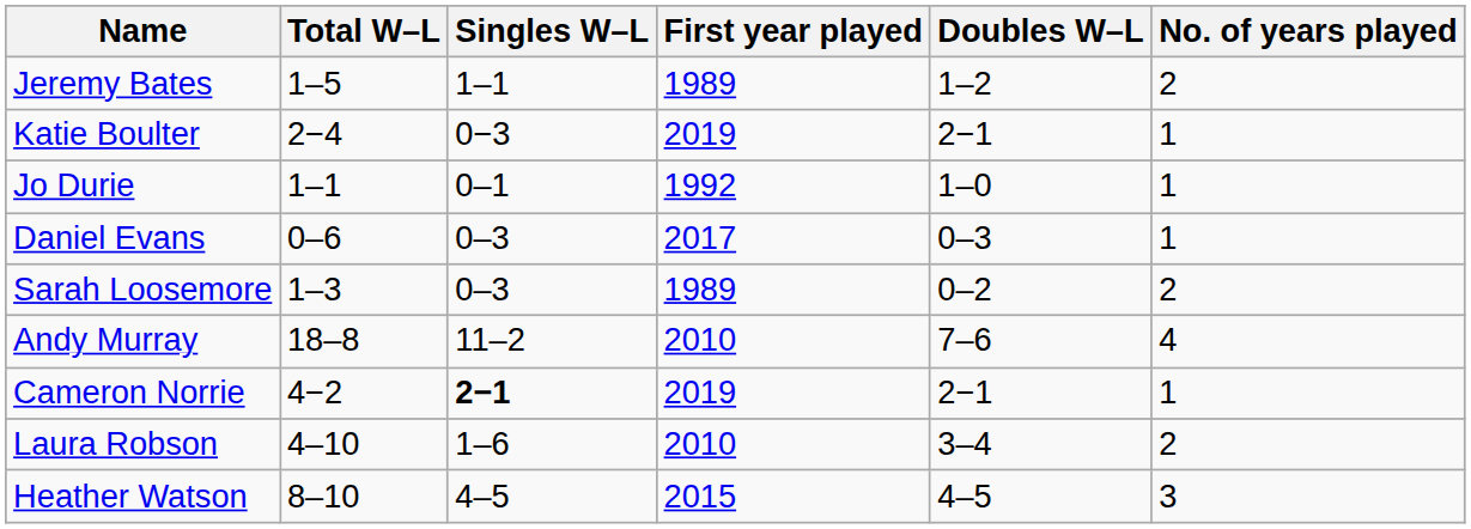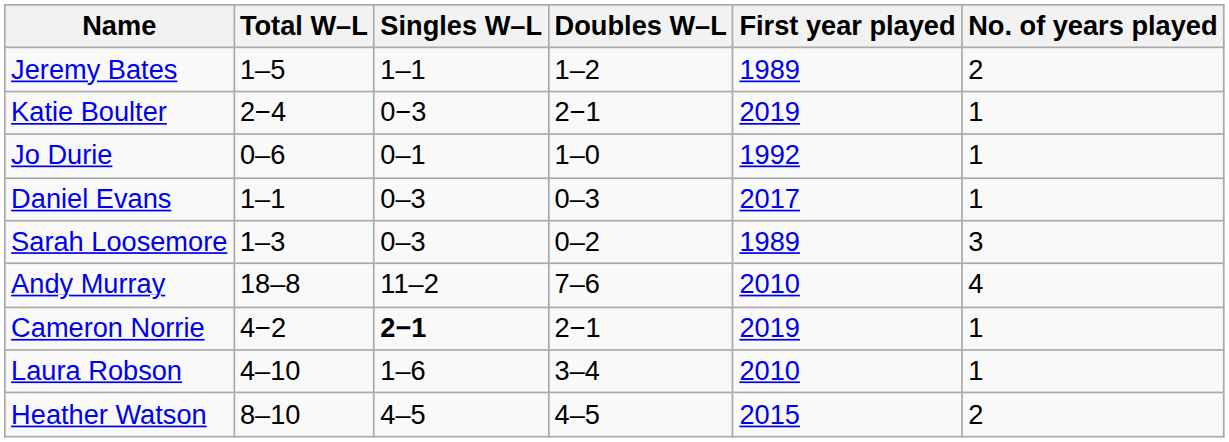columns swapped: Doubles W–L <-> First year played
Jo Durie | Total W–L: 1–1 -> 0–6
Daniel Evans | Total W–L: 0–6 -> 1–1
Sarah Loosemore | No. of years played: 2 -> 3
Laura Robson | No. of years played: 2 -> 1
Heather Watson | No. of years played: 3 -> 2
